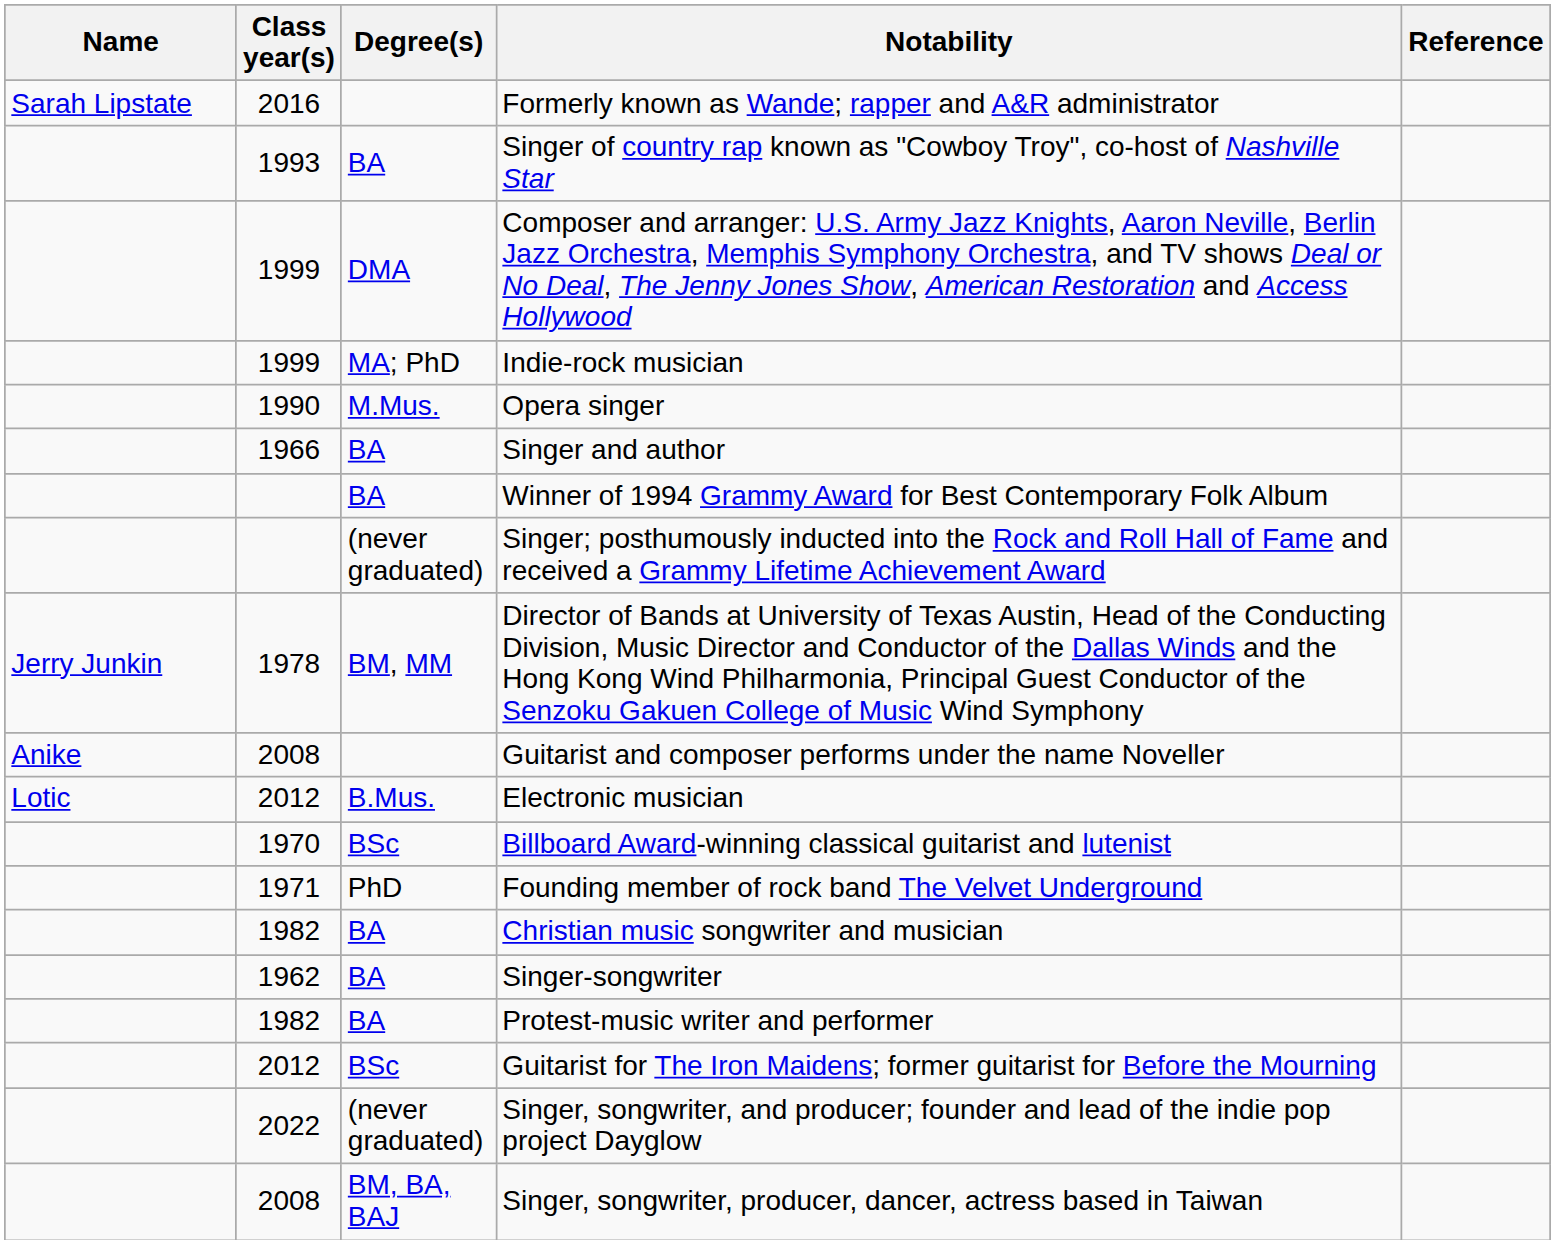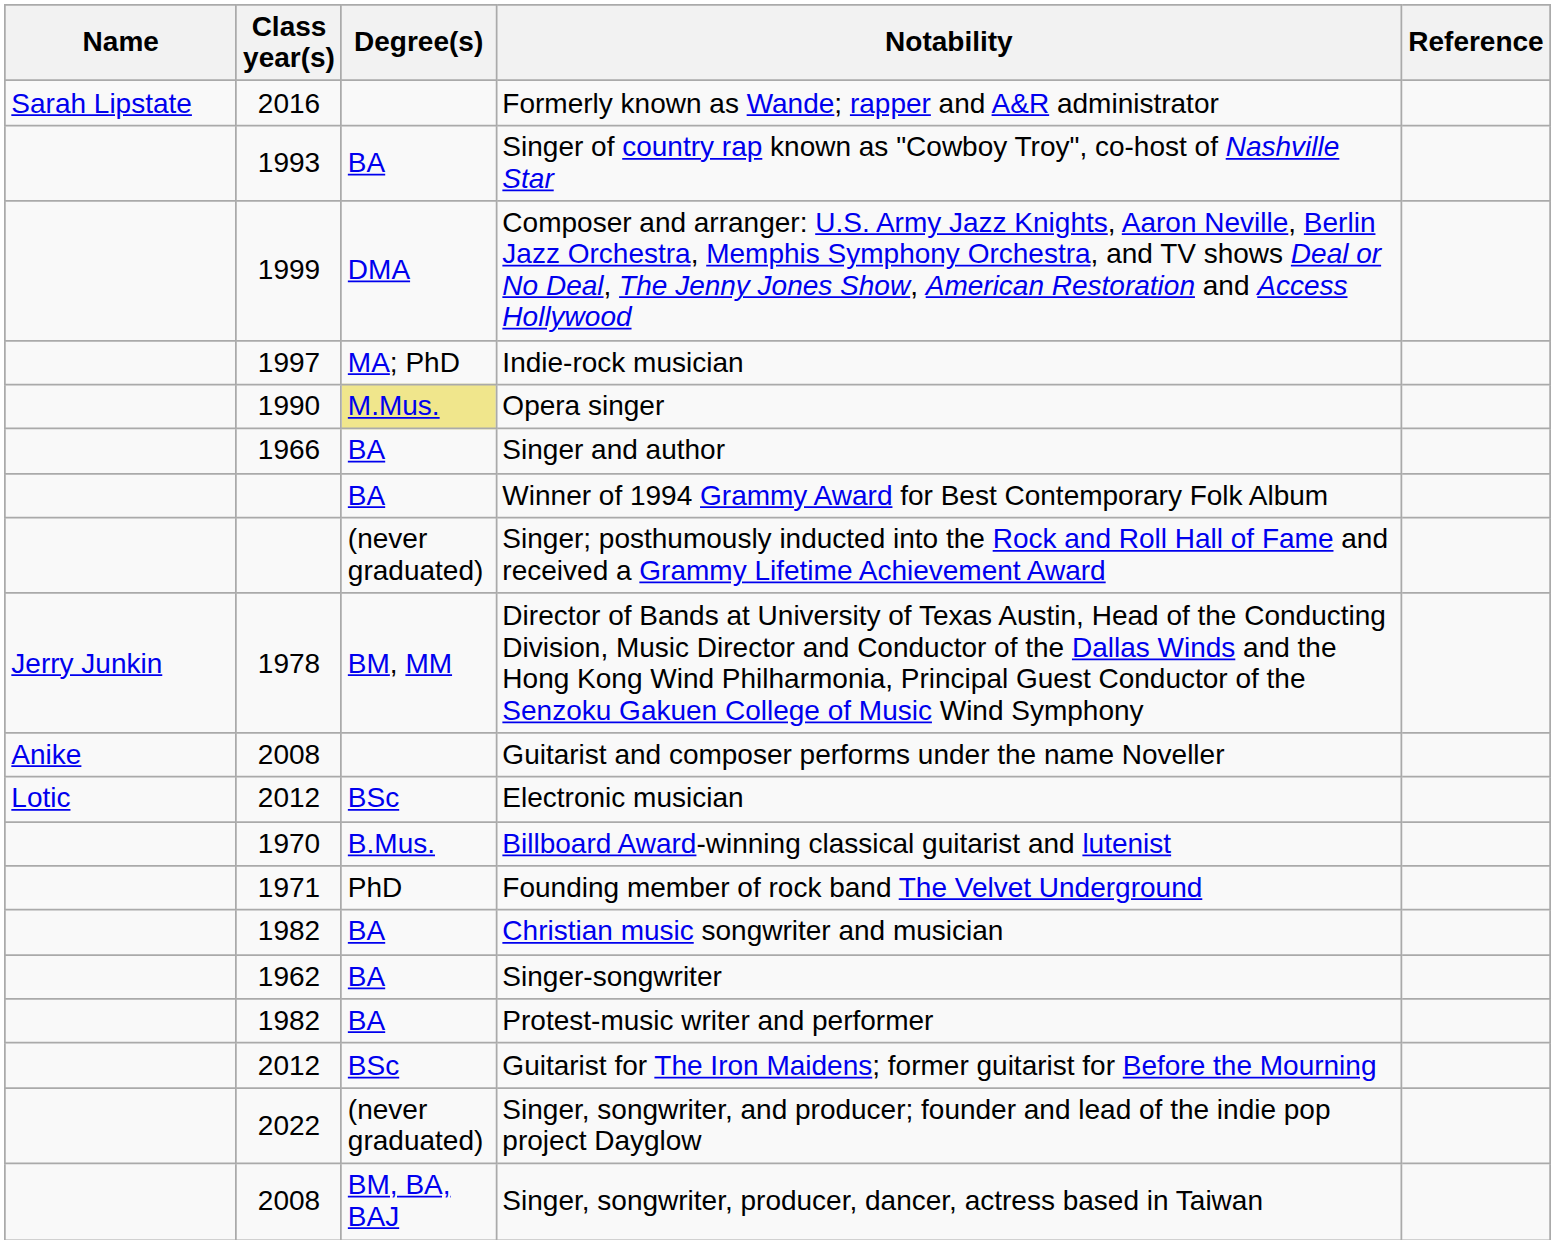Indie-rock musician | Class year(s): 1999 -> 1997
Opera singer | Degree(s): no background -> khaki background
Electronic musician | Degree(s): B.Mus. -> BSc
Billboard Award-winning classical guitarist and lutenist | Degree(s): BSc -> B.Mus.
